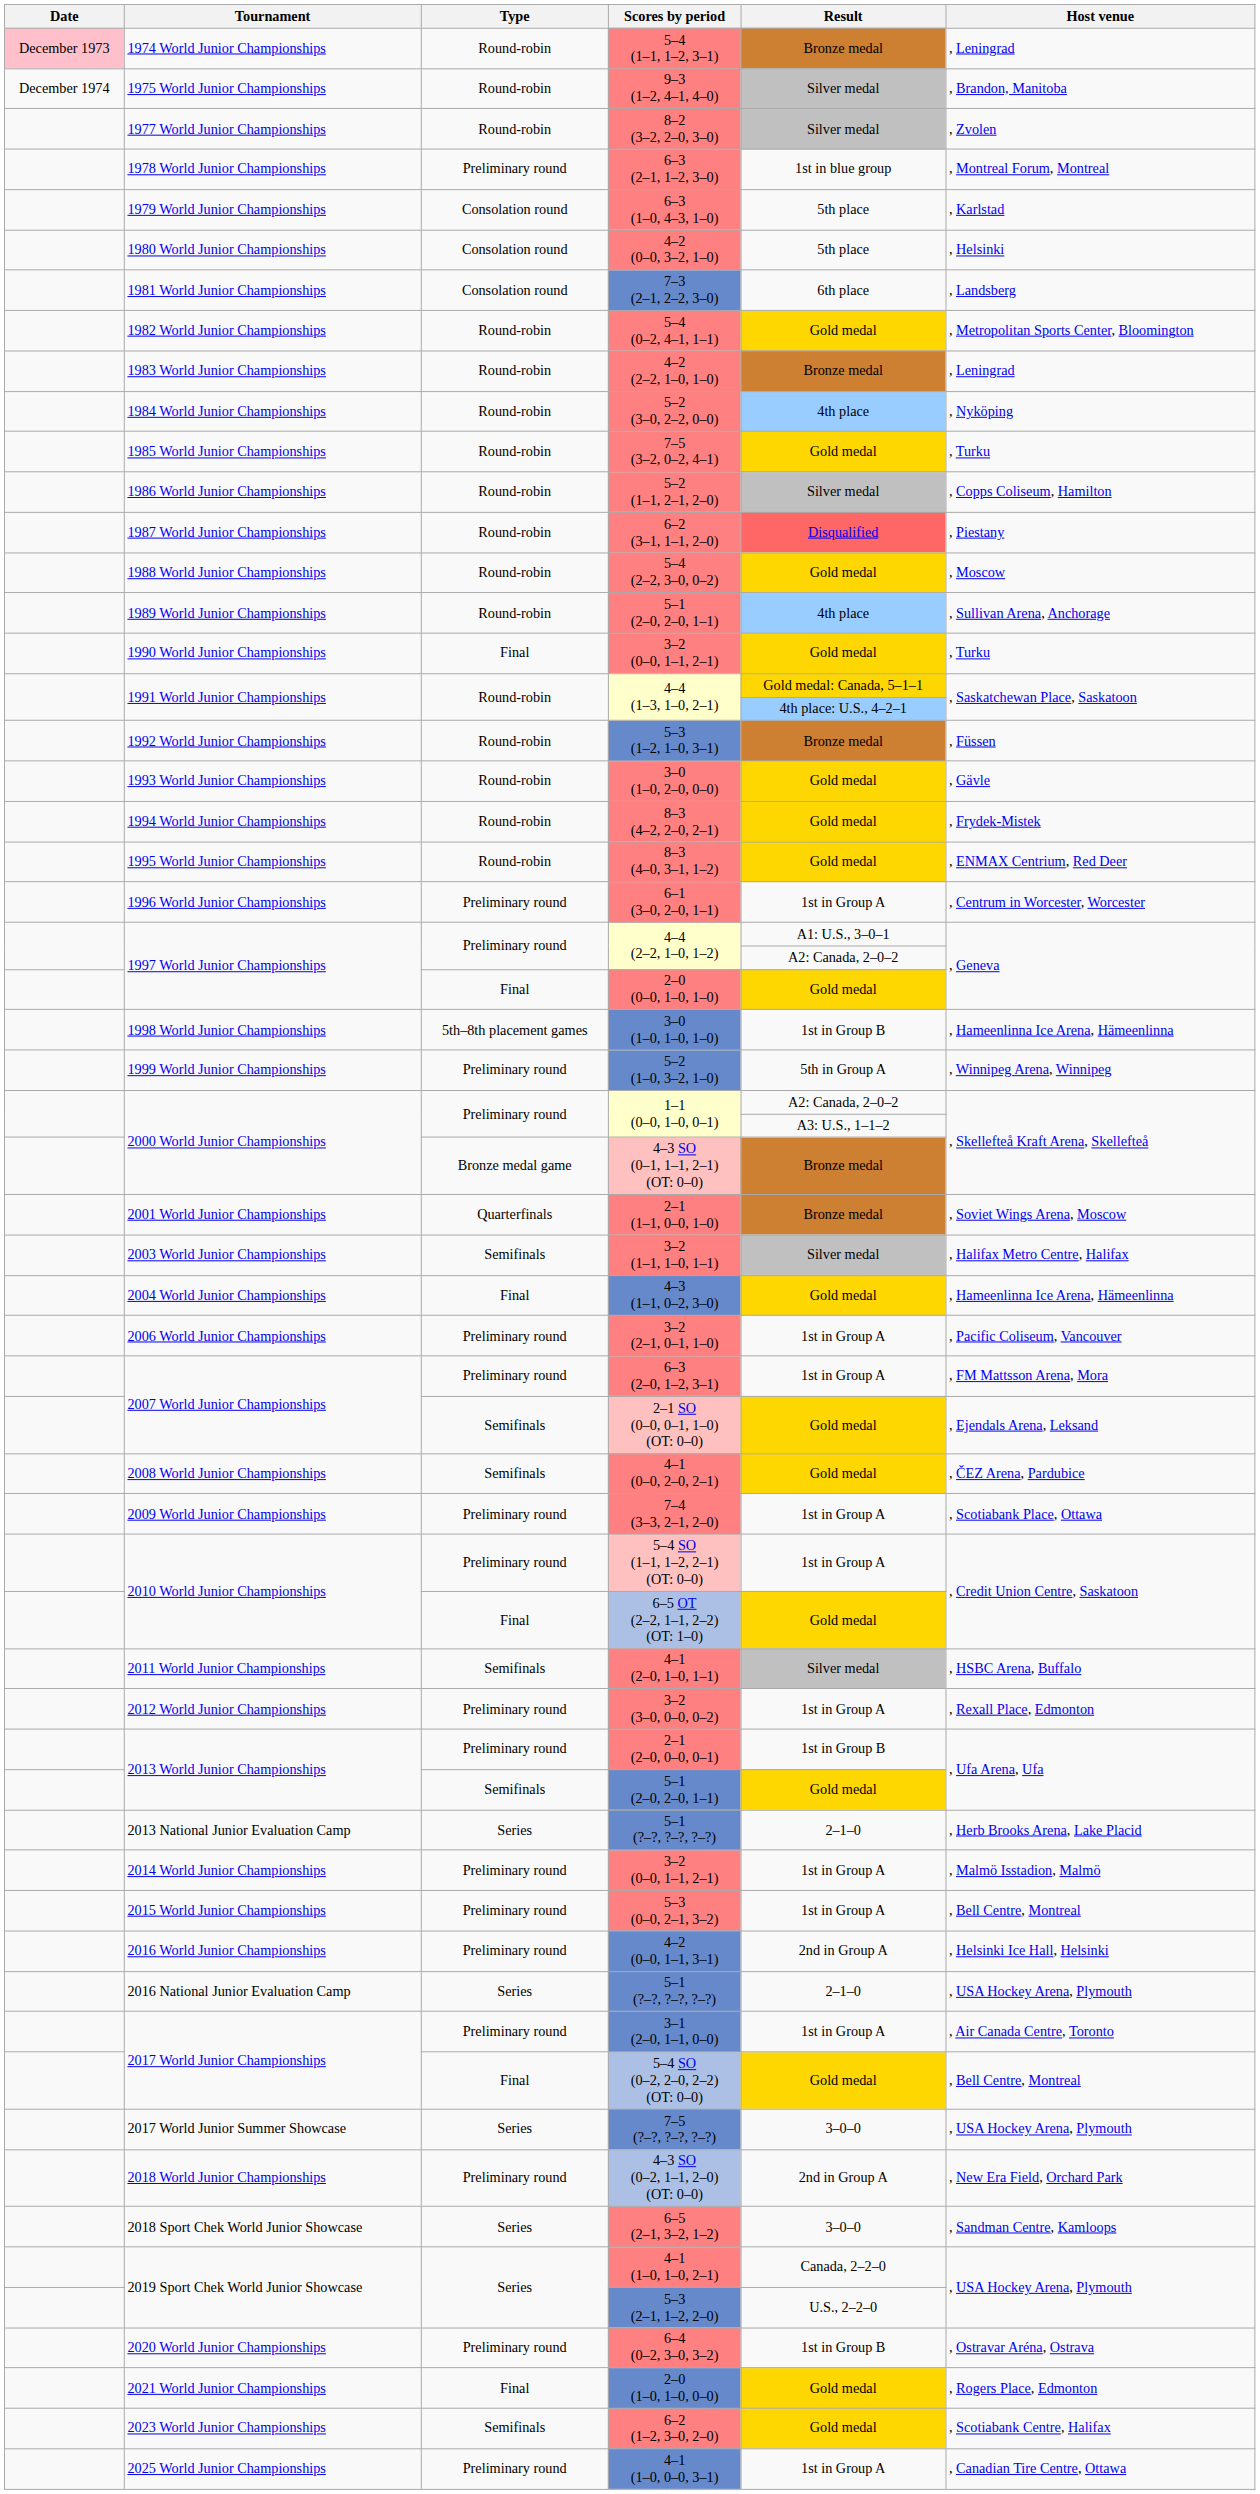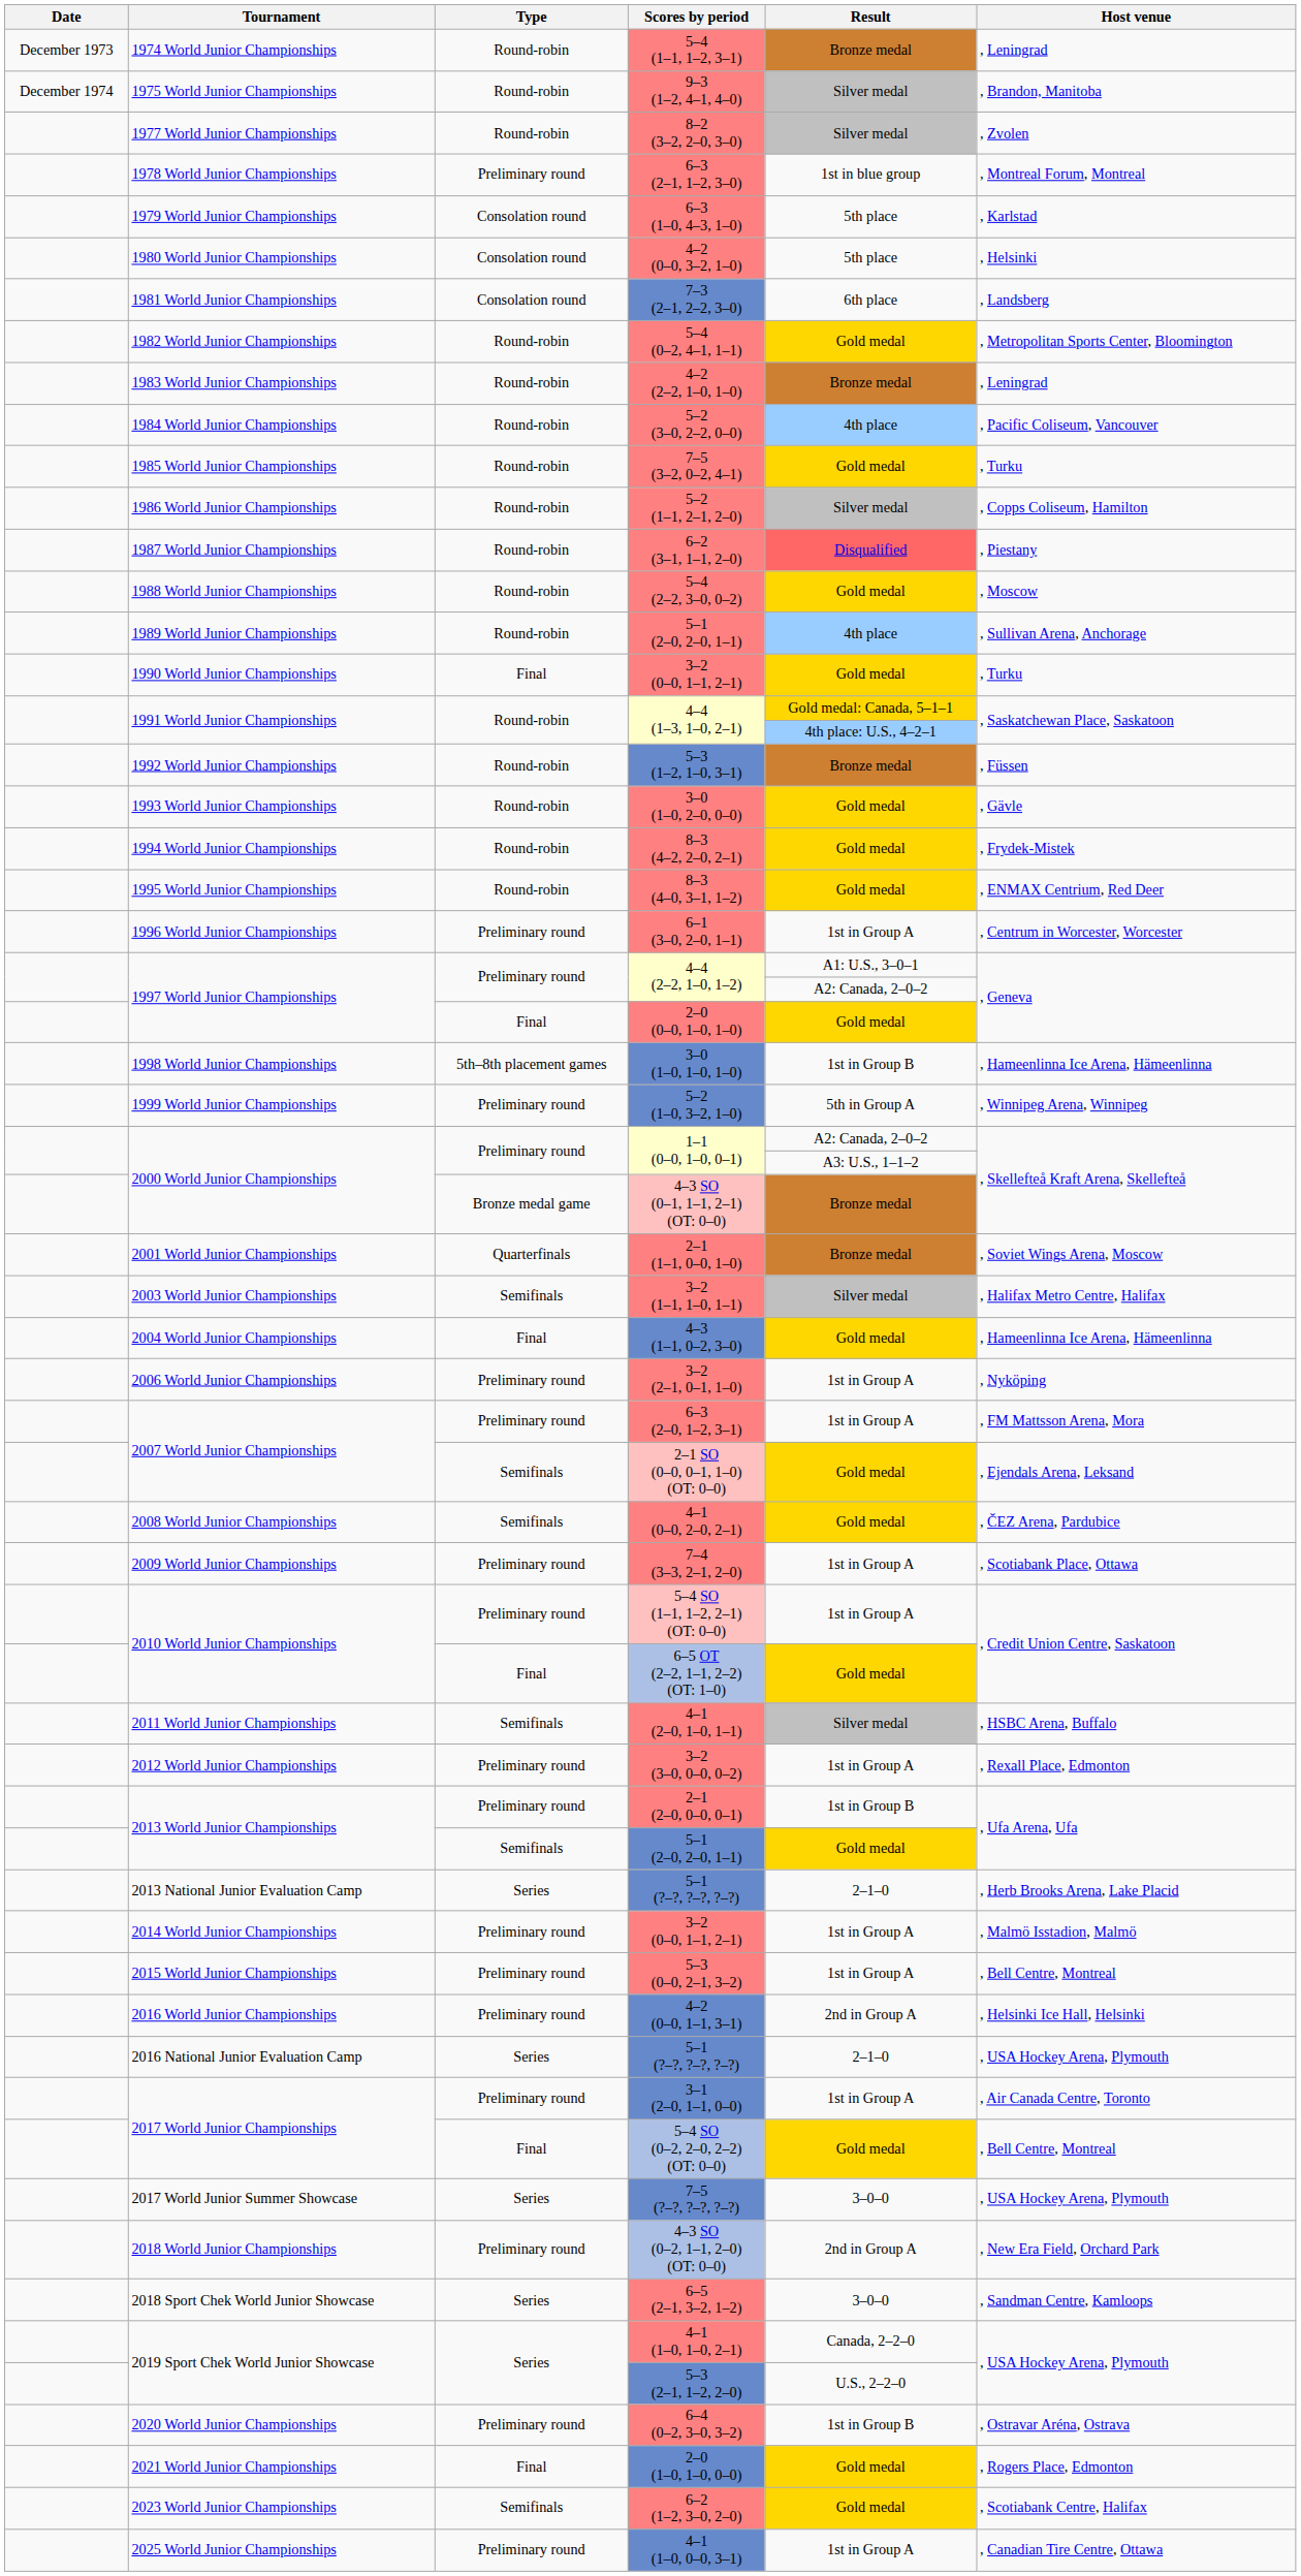5–4 (1–1, 1–2, 3–1) | Date: pink background -> no background
5–2 (3–0, 2–2, 0–0) | Host venue: , Nyköping -> , Pacific Coliseum, Vancouver
3–2 (2–1, 0–1, 1–0) | Host venue: , Pacific Coliseum, Vancouver -> , Nyköping
